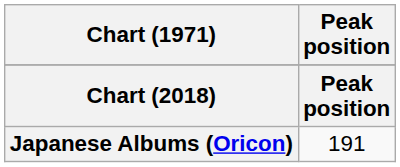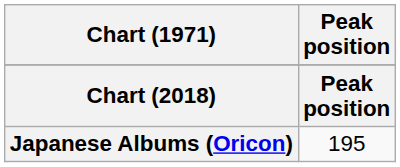Japanese Albums (Oricon) | Peak position: 191 -> 195
